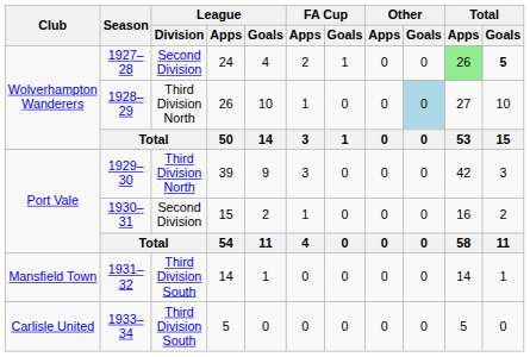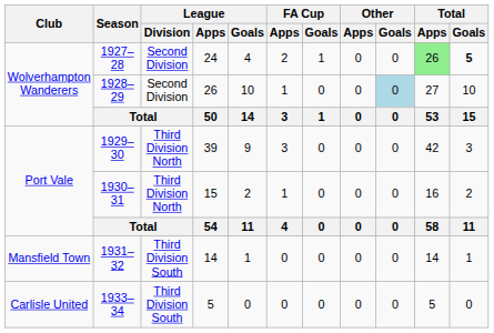1928–29 | League / Division: Third Division North -> Second Division
1930–31 | League / Division: Second Division -> Third Division North
